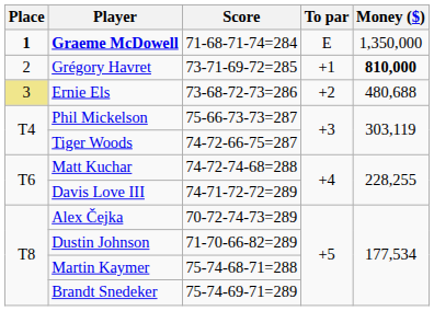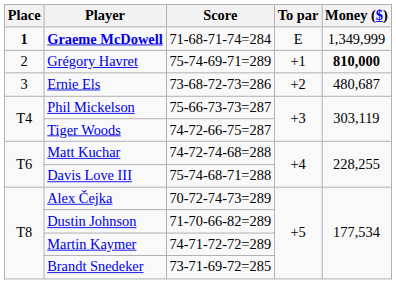Graeme McDowell | Money ($): 1,350,000 -> 1,349,999
Grégory Havret | Score: 73-71-69-72=285 -> 75-74-69-71=289
Ernie Els | Place: khaki background -> no background
Ernie Els | Money ($): 480,688 -> 480,687
Davis Love III | Score: 74-71-72-72=289 -> 75-74-68-71=288
Martin Kaymer | Score: 75-74-68-71=288 -> 74-71-72-72=289
Brandt Snedeker | Score: 75-74-69-71=289 -> 73-71-69-72=285
